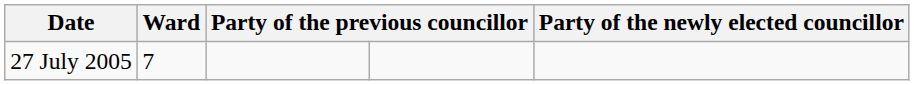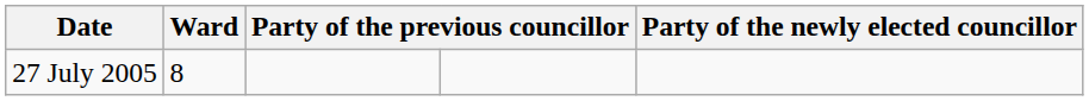27 July 2005 | Ward: 7 -> 8
